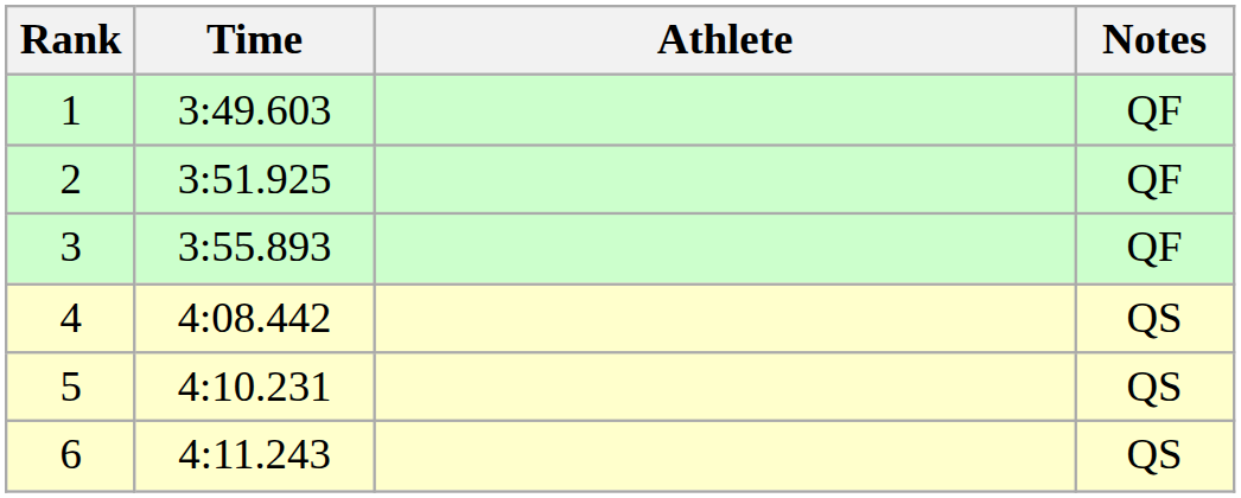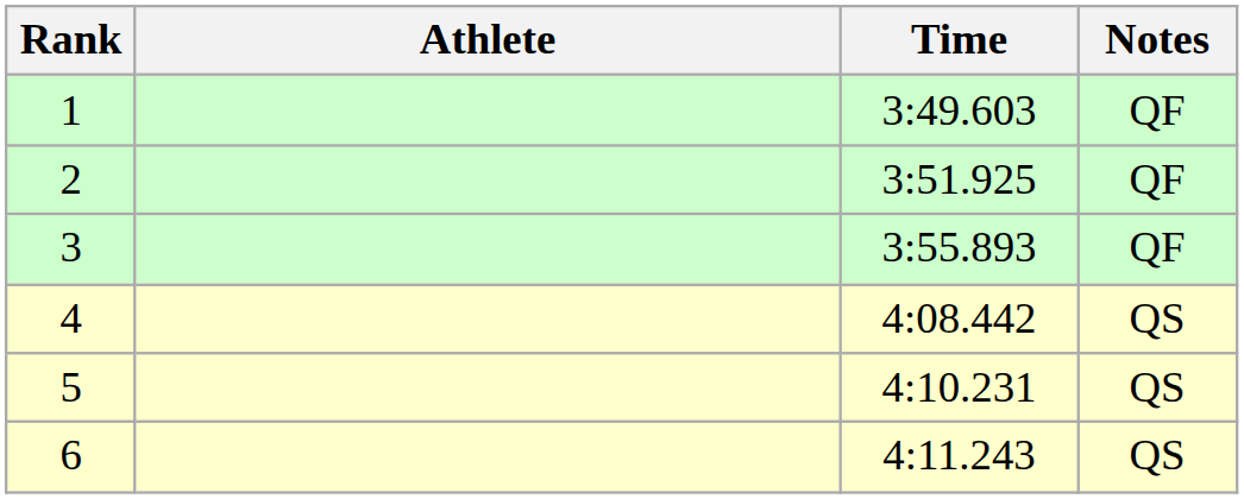columns swapped: Athlete <-> Time
